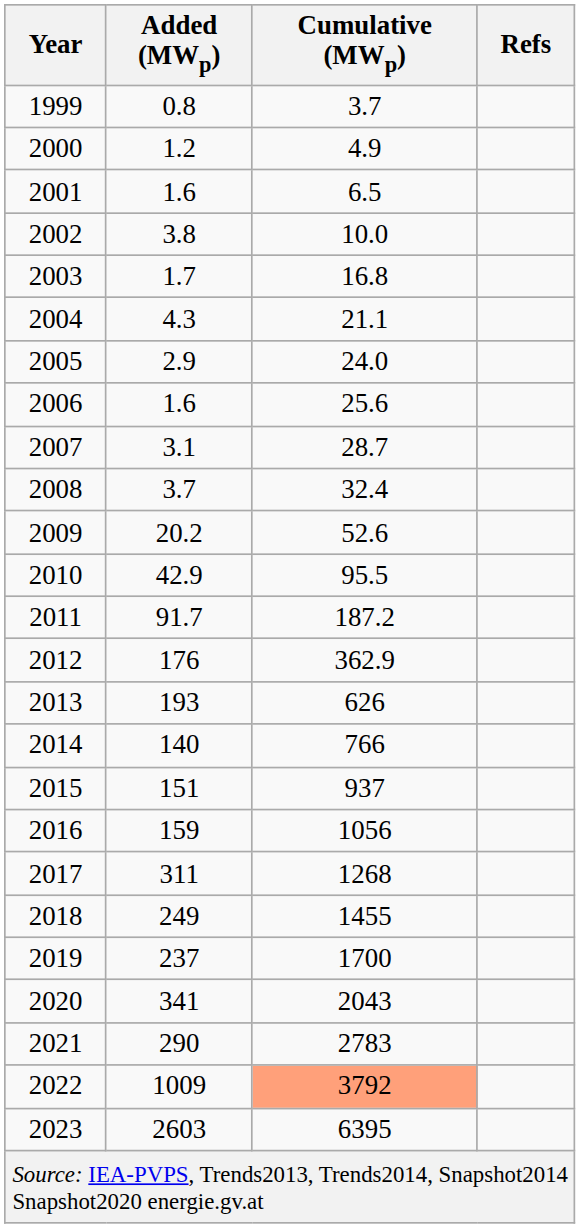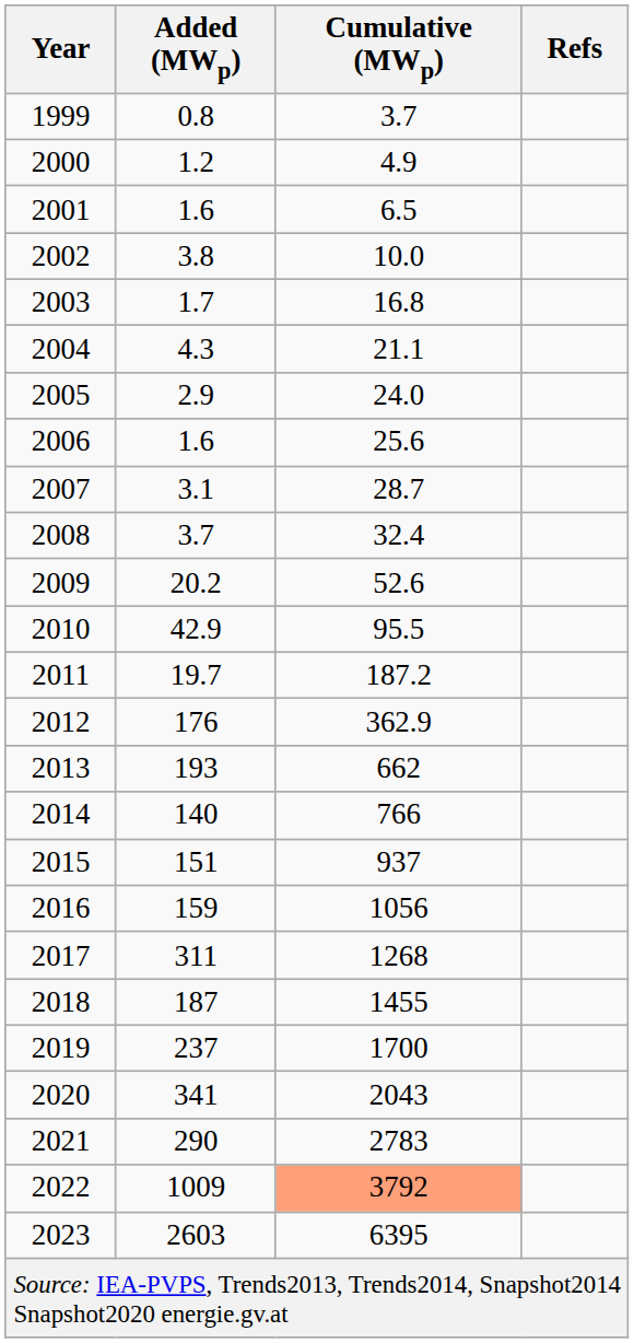2011 | Added (MWp): 91.7 -> 19.7
2013 | Cumulative (MWp): 626 -> 662
2018 | Added (MWp): 249 -> 187
